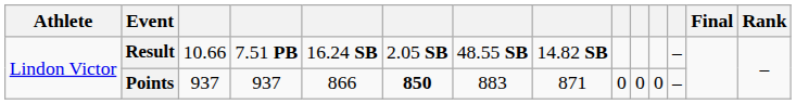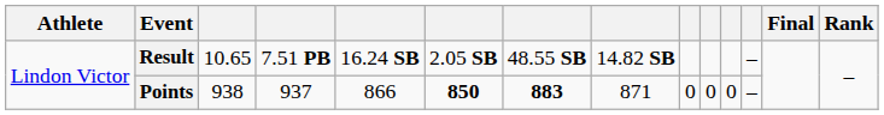Result | column 3: 10.66 -> 10.65
Points | column 3: 937 -> 938
Points | column 7: normal -> bold
